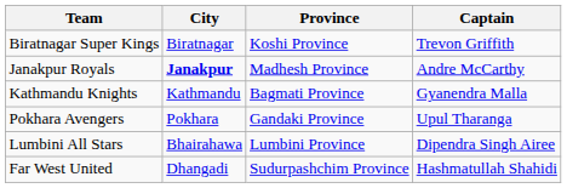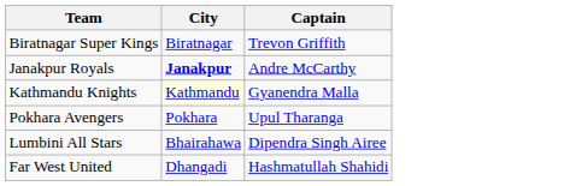- column: Province | Koshi Province | Madhesh Province | Bagmati Province | Gandaki Province | Lumbini Province | Sudurpashchim Province
Kathmandu Knights | City: no background -> lightyellow background
